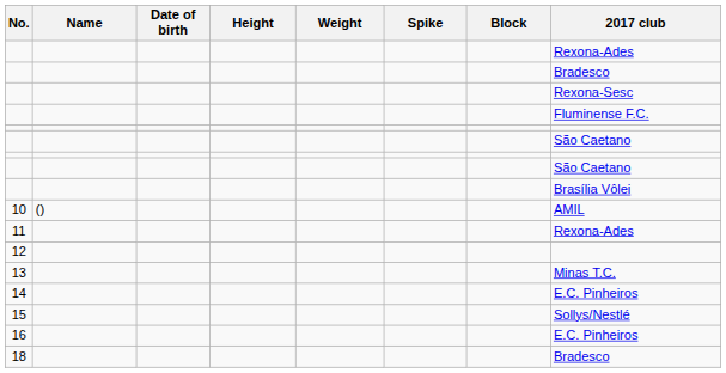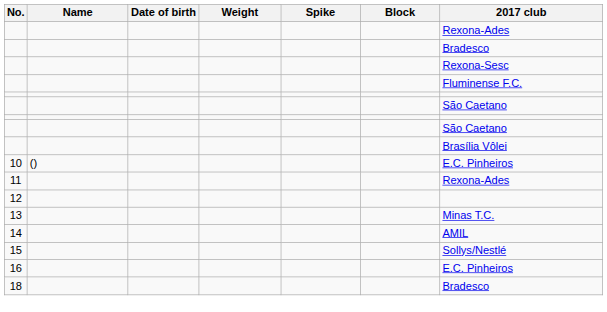- column: Height
10 | 2017 club: AMIL -> E.C. Pinheiros
14 | 2017 club: E.C. Pinheiros -> AMIL
